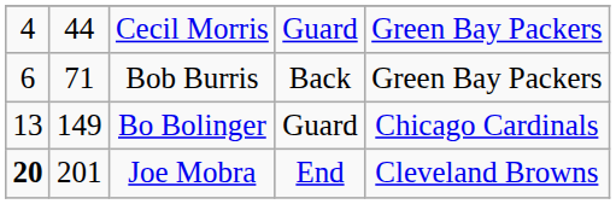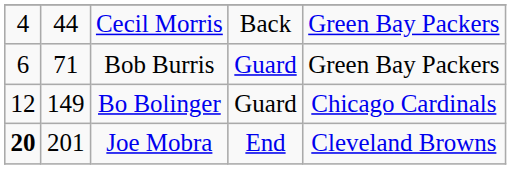Cecil Morris | column 4: Guard -> Back
Bob Burris | column 4: Back -> Guard
Bo Bolinger | column 1: 13 -> 12
